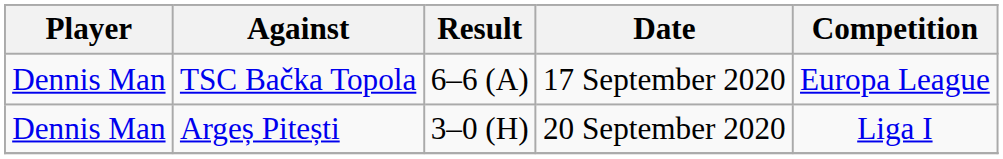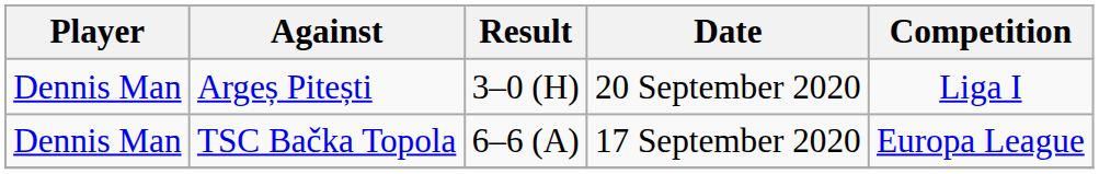rows swapped: Argeș Pitești <-> TSC Bačka Topola
